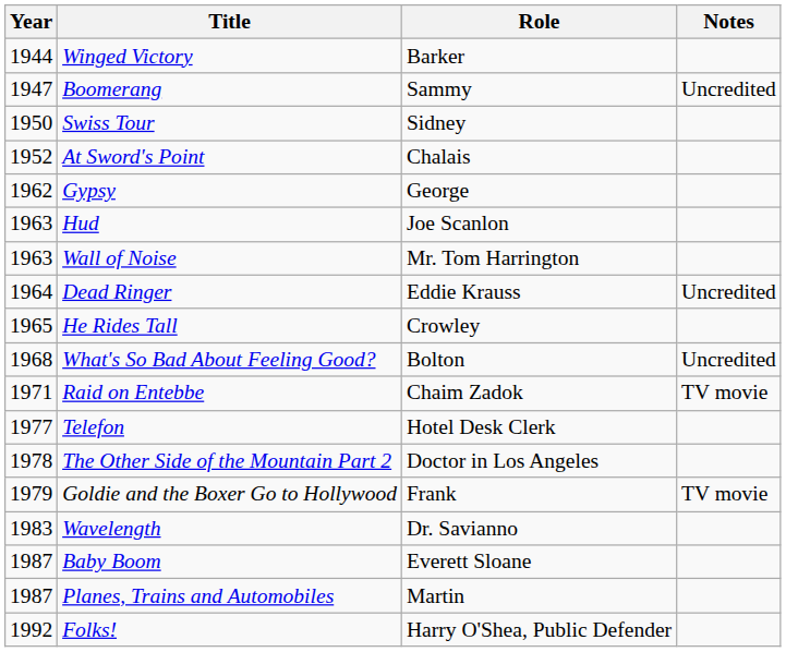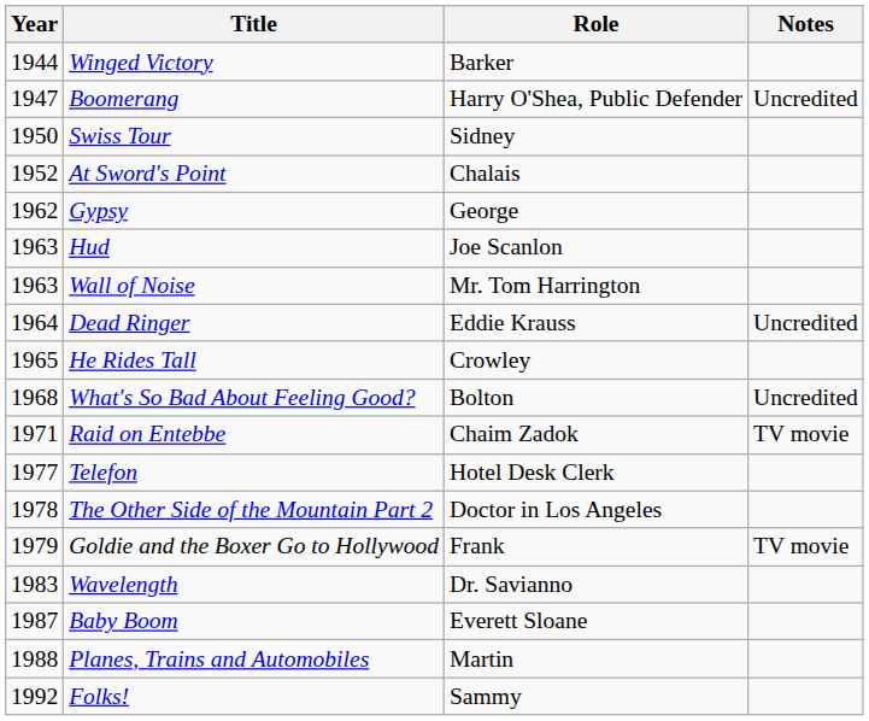Boomerang | Role: Sammy -> Harry O'Shea, Public Defender
Planes, Trains and Automobiles | Year: 1987 -> 1988
Folks! | Role: Harry O'Shea, Public Defender -> Sammy
